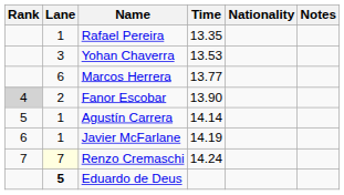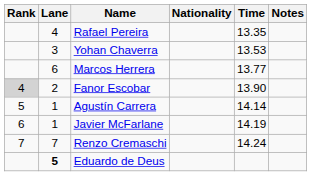columns swapped: Nationality <-> Time
Rafael Pereira | Lane: 1 -> 4
Renzo Cremaschi | Lane: lightyellow background -> no background
